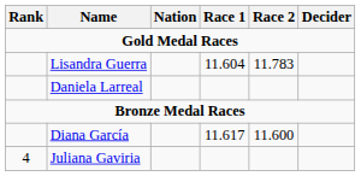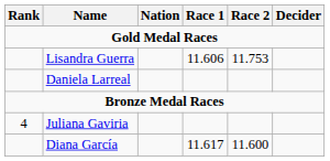Lisandra Guerra | Race 1: 11.604 -> 11.606
Lisandra Guerra | Race 2: 11.783 -> 11.753
rows swapped: Diana García <-> Juliana Gaviria
